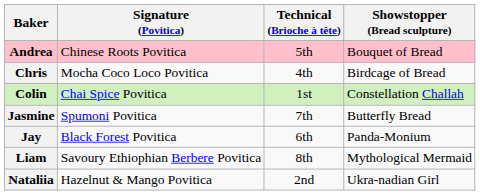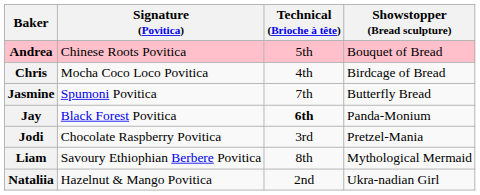- row: Colin | Chai Spice Povitica | 1st | Constellation Challah
Jay | Technical (Brioche à tête): normal -> bold
+ row: Jodi | Chocolate Raspberry Povitica | 3rd | Pretzel-Mania
